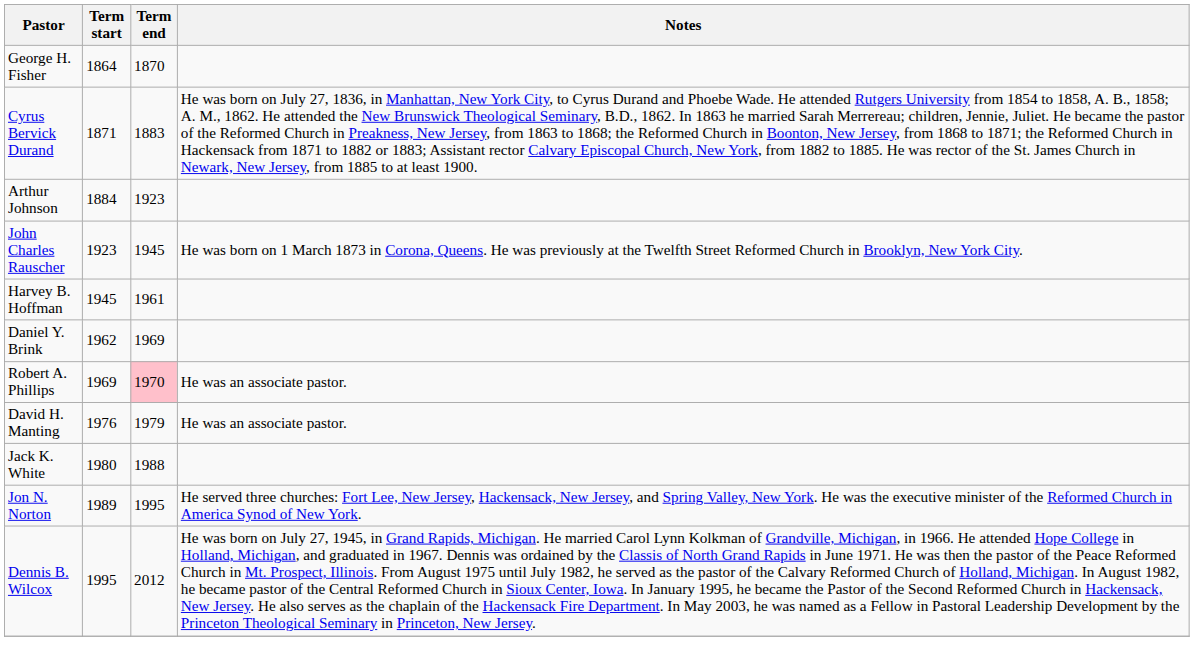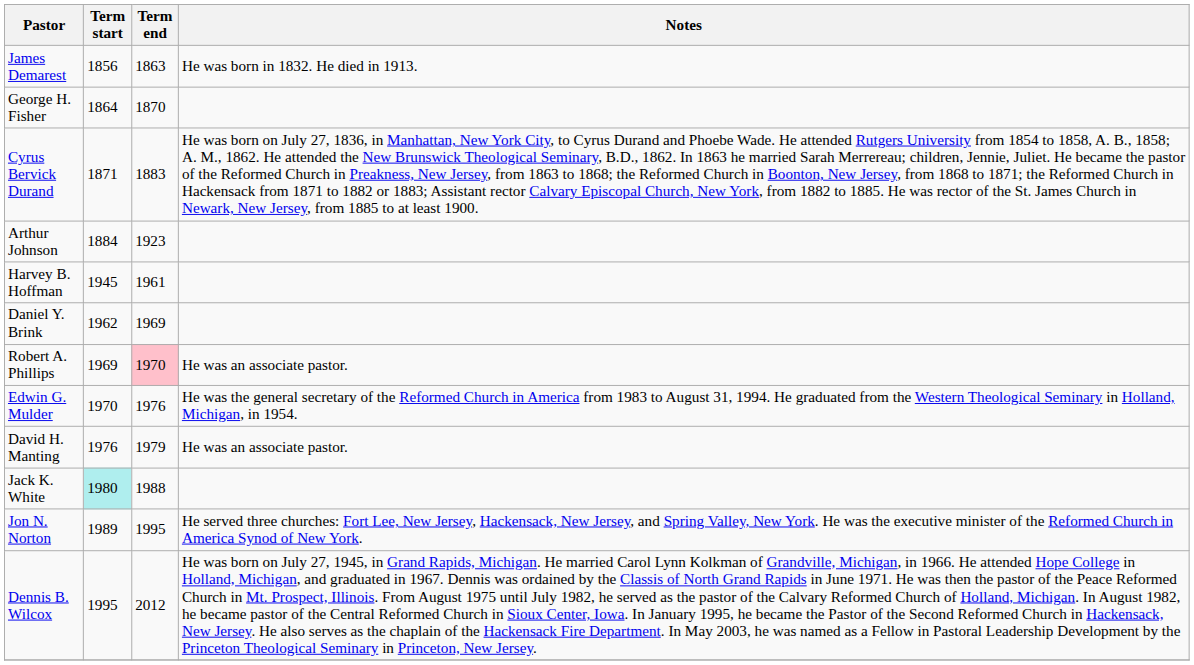+ row: James Demarest | 1856 | 1863 | He was born in 1832. He died in 1913.
- row: John Charles Rauscher | 1923 | 1945 | He was born on 1 March 1873 in Corona, Queens. He was previously at the Twelfth Street Reformed Church in Brooklyn, New York City.
+ row: Edwin G. Mulder | 1970 | 1976 | He was the general secretary of the Reformed Church in America from 1983 to August 31, 1994. He graduated from the Western Theological Seminary in Holland, Michigan, in 1954.
Jack K. White | Term start: no background -> paleturquoise background
